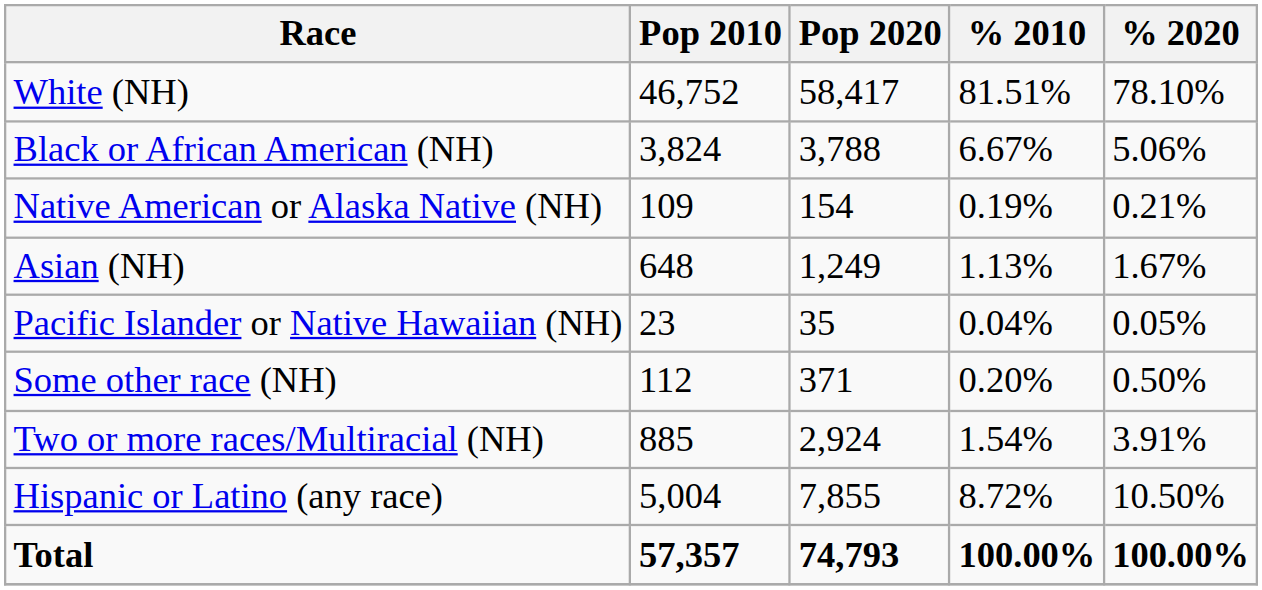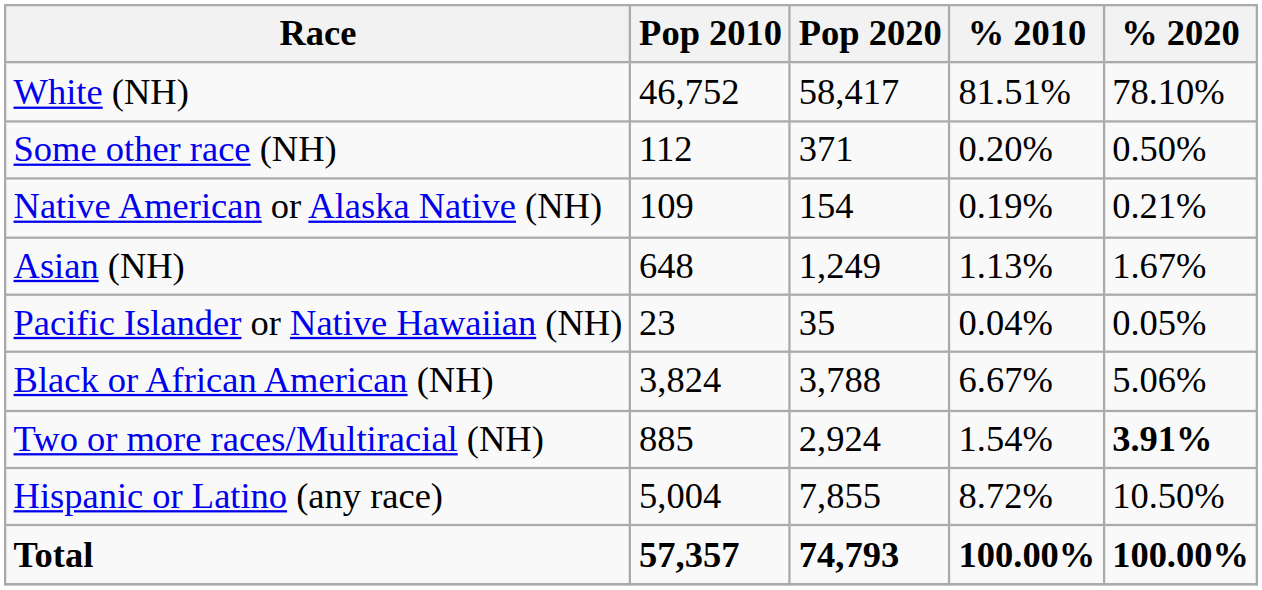rows swapped: Black or African American (NH) <-> Some other race (NH)
Two or more races/Multiracial (NH) | % 2020: normal -> bold
